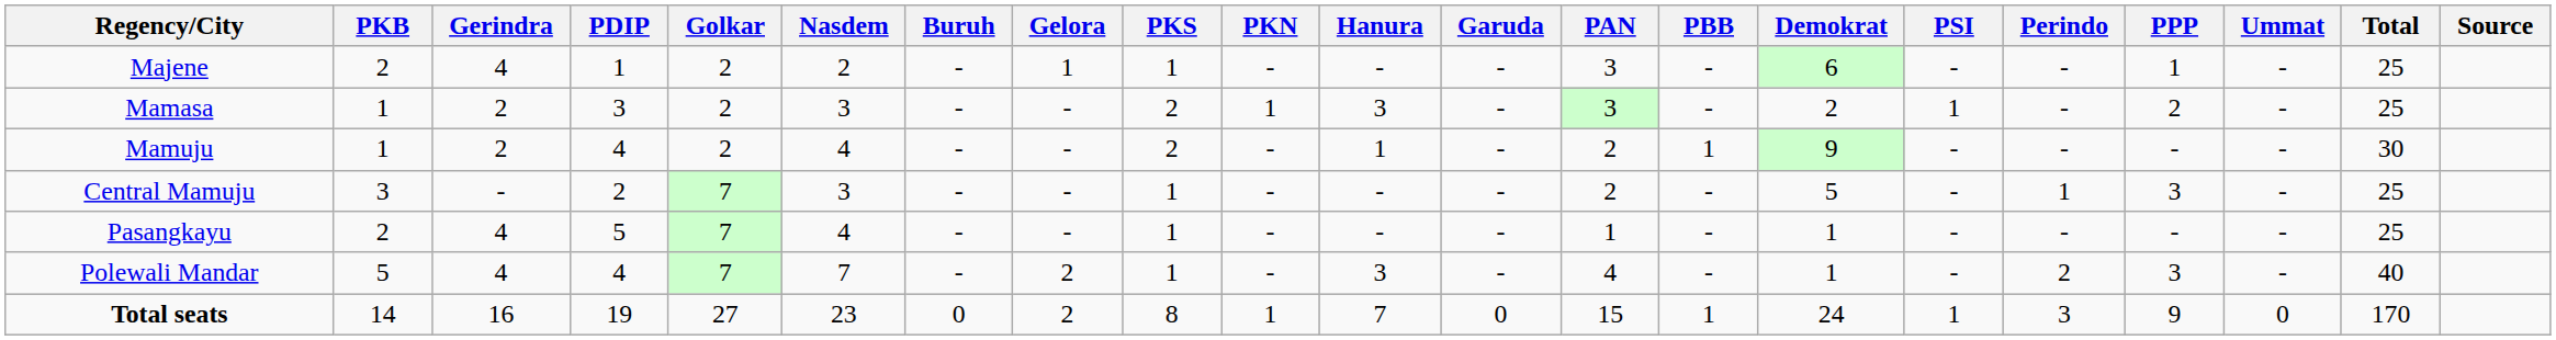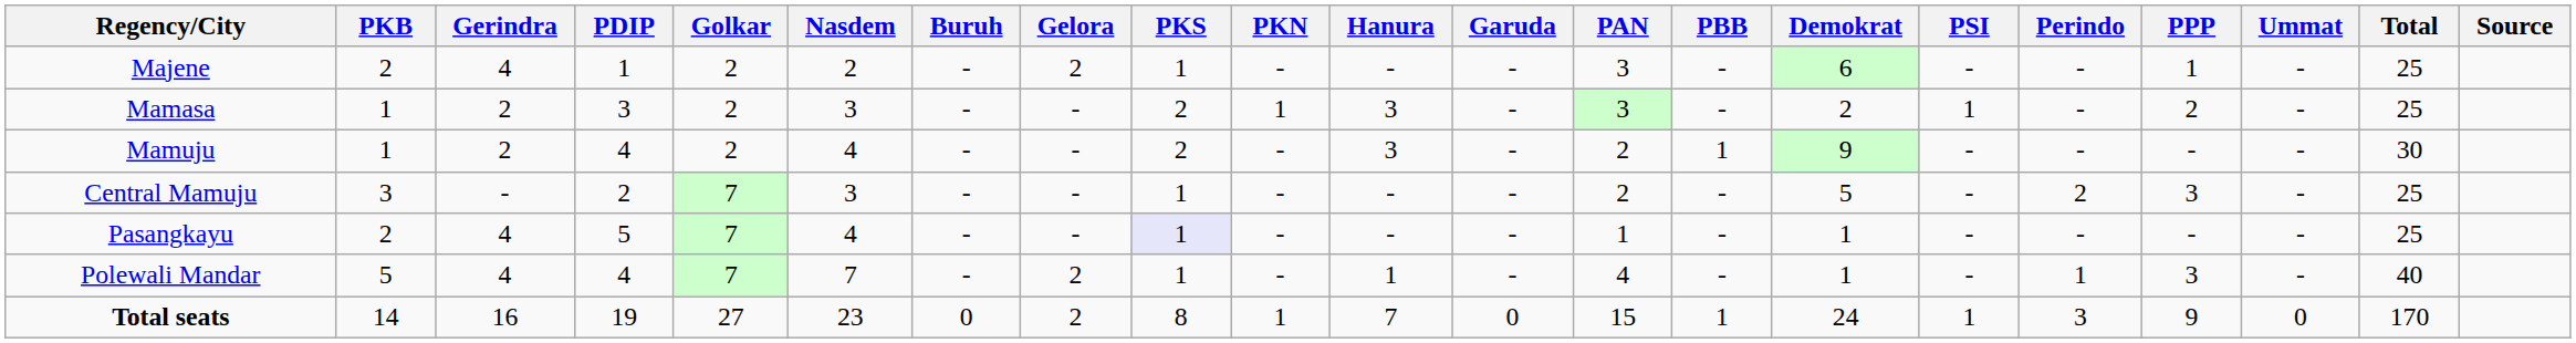Majene | Gelora: 1 -> 2
Mamuju | Hanura: 1 -> 3
Central Mamuju | Perindo: 1 -> 2
Pasangkayu | PKS: no background -> lavender background
Polewali Mandar | Hanura: 3 -> 1
Polewali Mandar | Perindo: 2 -> 1
